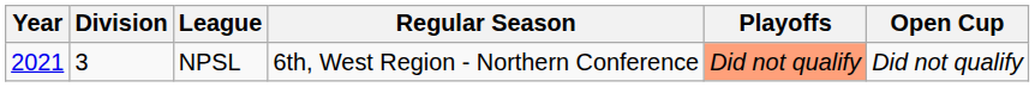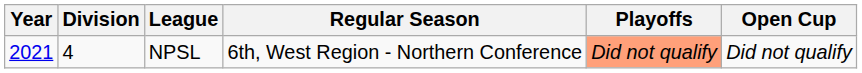NPSL | Division: 3 -> 4
